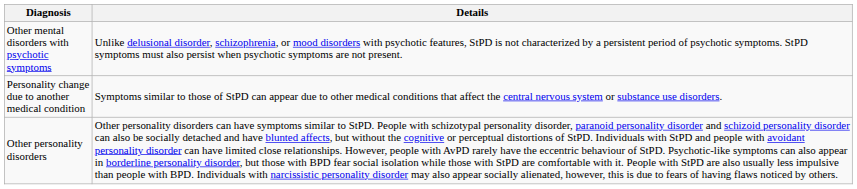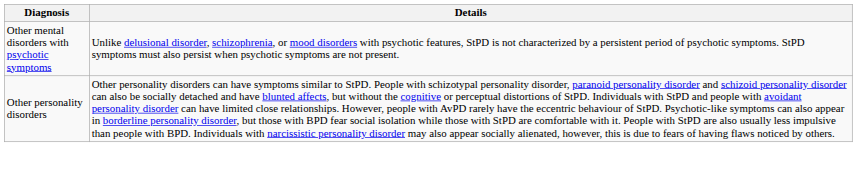- row: Personality change due to another medical condition | Symptoms similar to those of StPD can appear due to other medical conditions that affect the central nervous system or substance use disorders.
